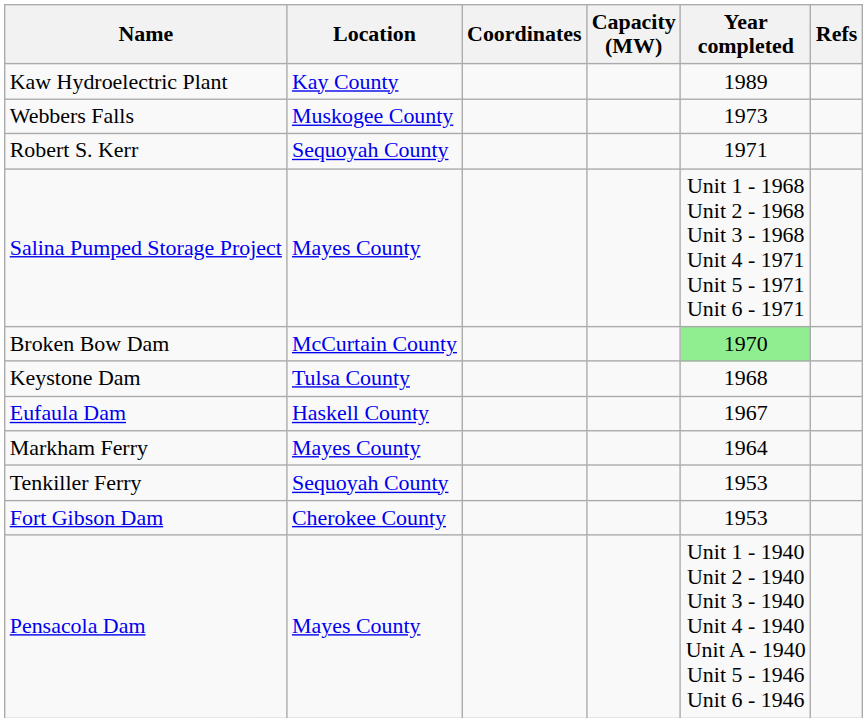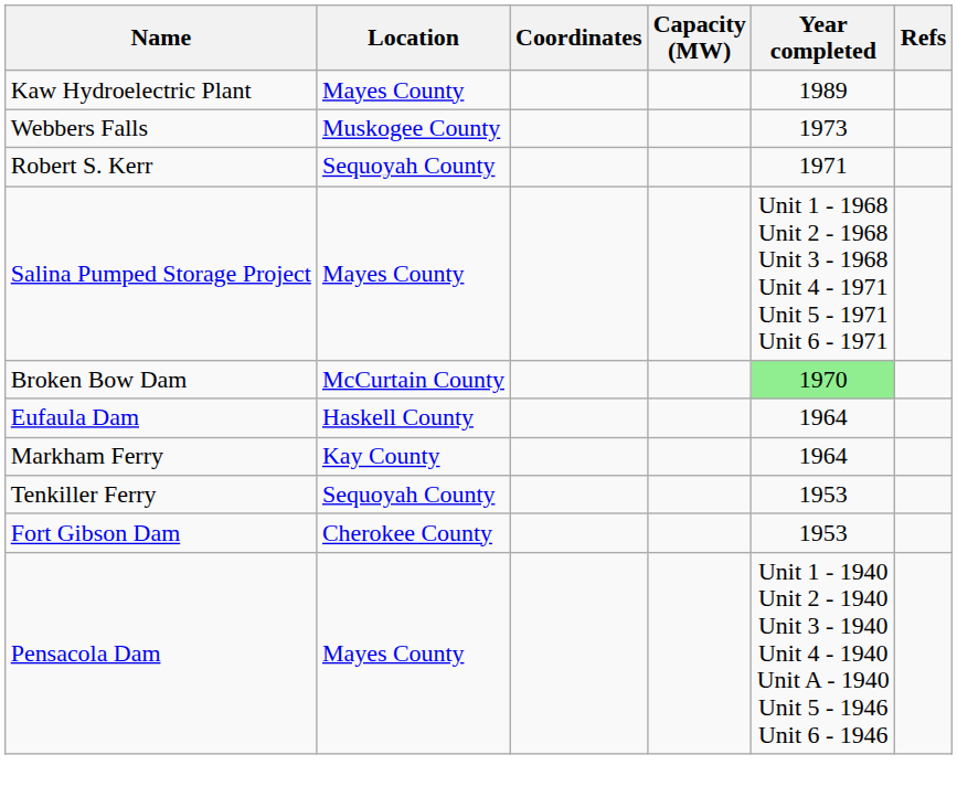Kaw Hydroelectric Plant | Location: Kay County -> Mayes County
- row: Keystone Dam | Tulsa County | 1968
Eufaula Dam | Year completed: 1967 -> 1964
Markham Ferry | Location: Mayes County -> Kay County
